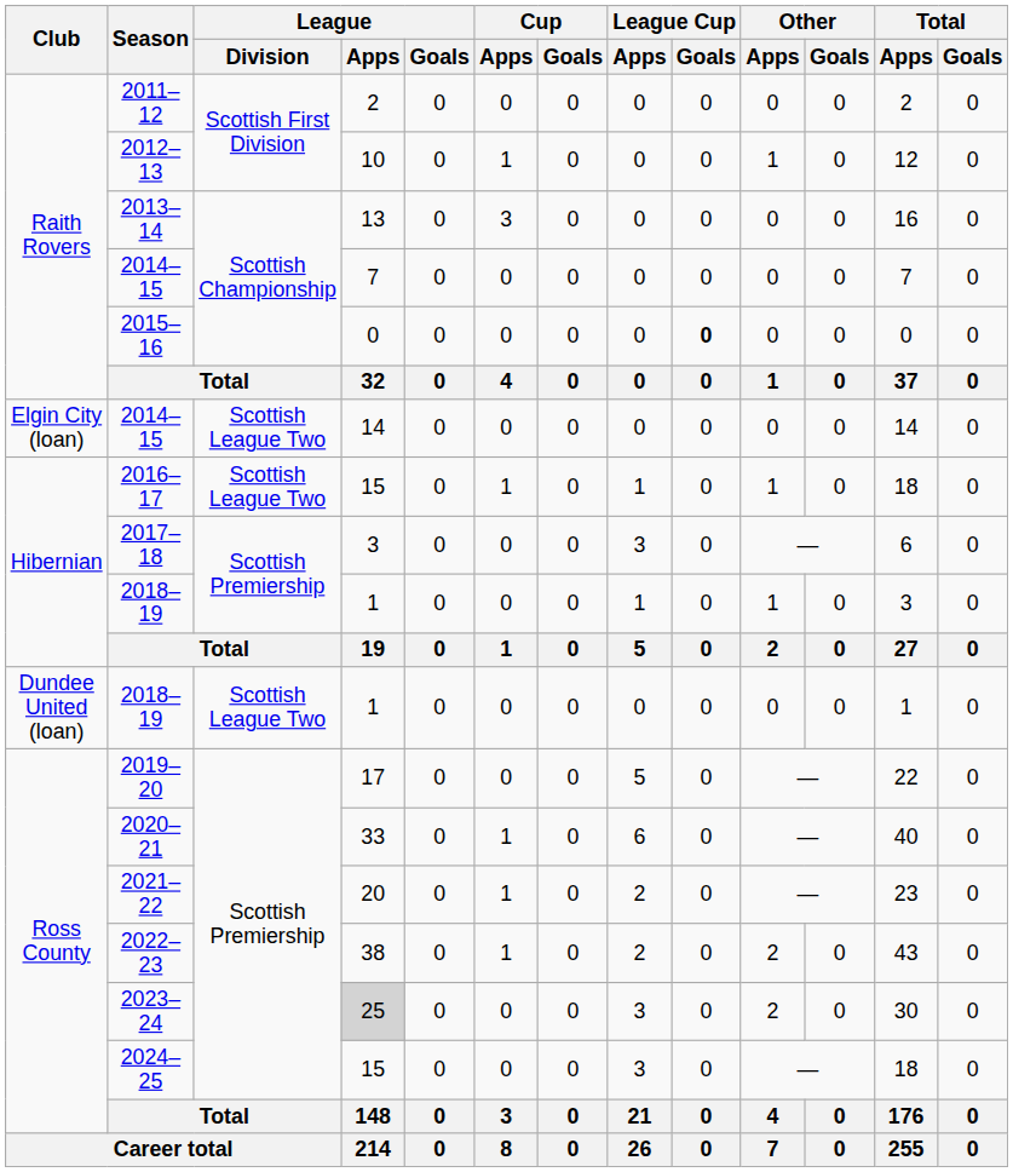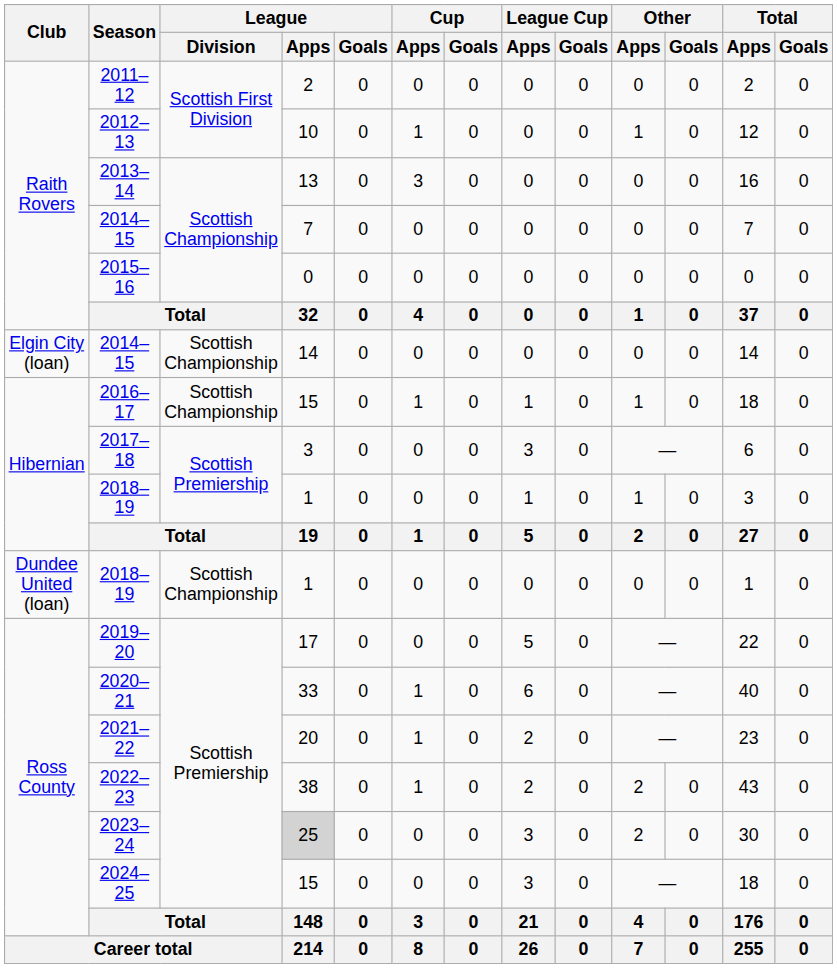2015–16 | League Cup / Goals: bold -> normal
Elgin City (loan) / 2014–15 | League / Division: Scottish League Two -> Scottish Championship
2016–17 | League / Division: Scottish League Two -> Scottish Championship
Dundee United (loan) / 2018–19 | League / Division: Scottish League Two -> Scottish Championship
